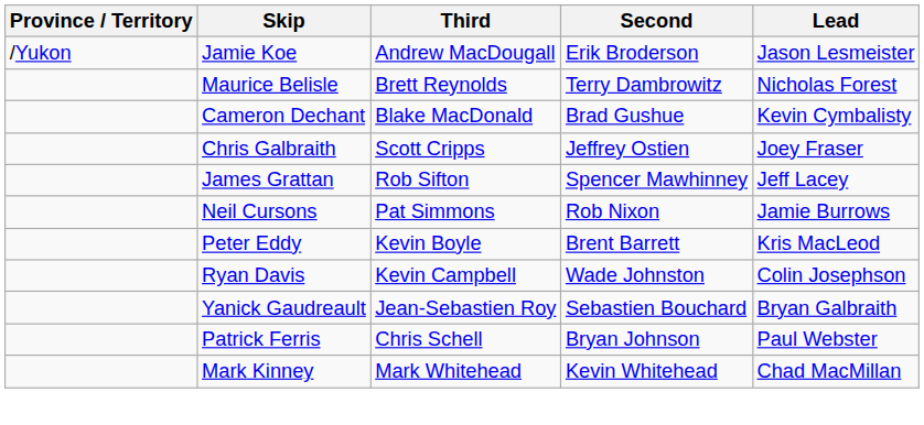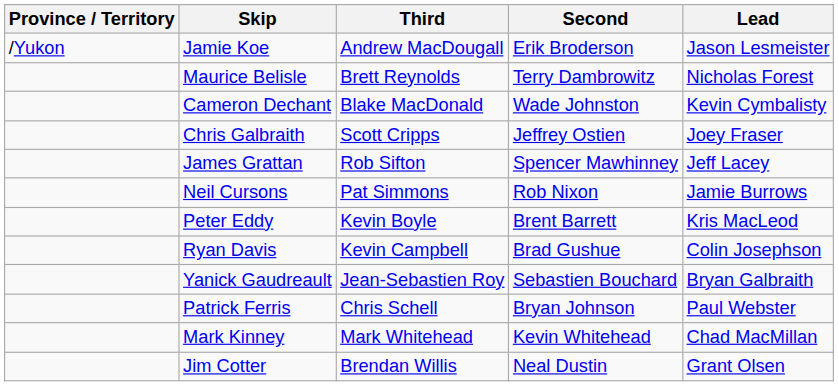Cameron Dechant | Second: Brad Gushue -> Wade Johnston
Ryan Davis | Second: Wade Johnston -> Brad Gushue
+ row: Jim Cotter | Brendan Willis | Neal Dustin | Grant Olsen
